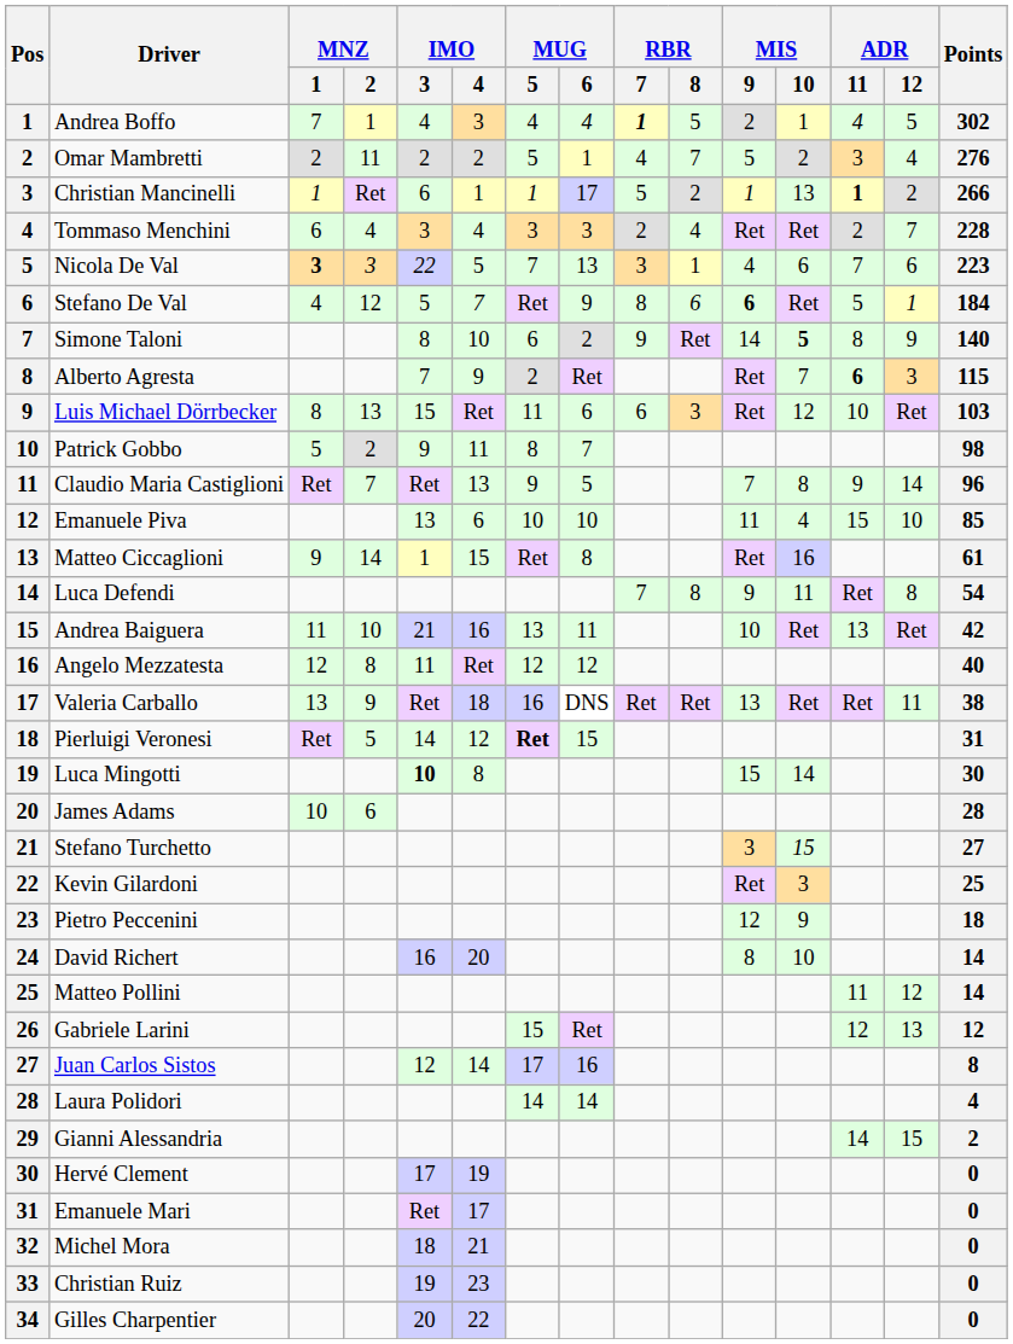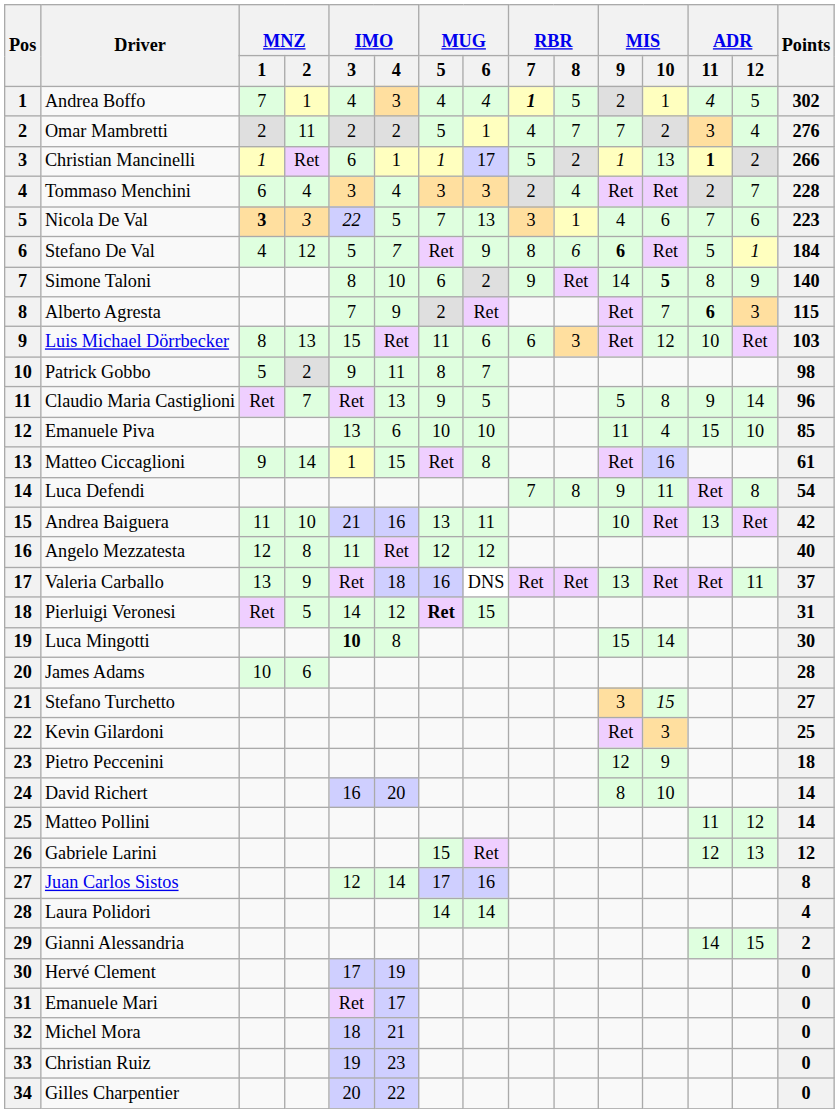Omar Mambretti | MIS / 9: 5 -> 7
Claudio Maria Castiglioni | MIS / 9: 7 -> 5
Valeria Carballo | Points: 38 -> 37
